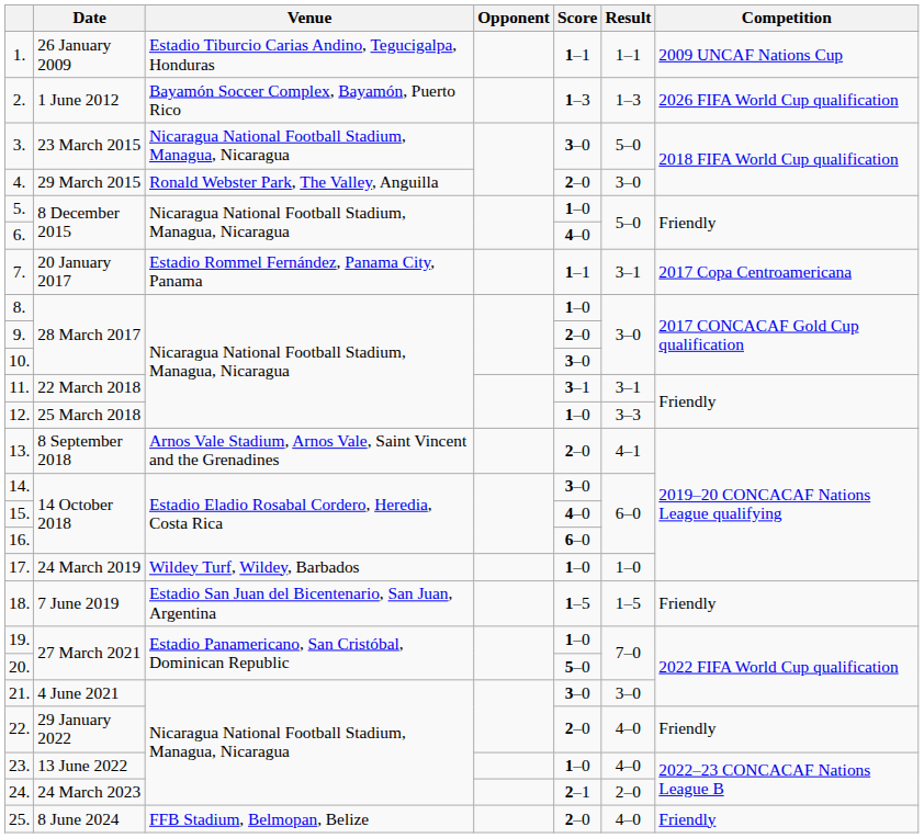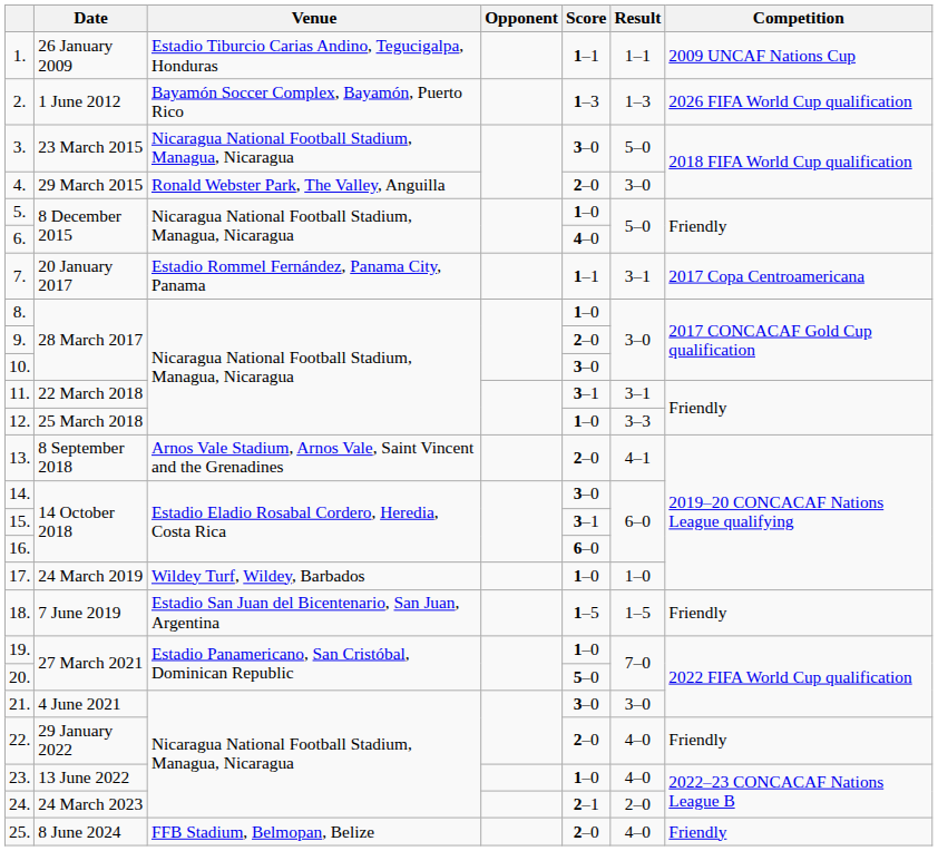15. | Score: 4–0 -> 3–1
